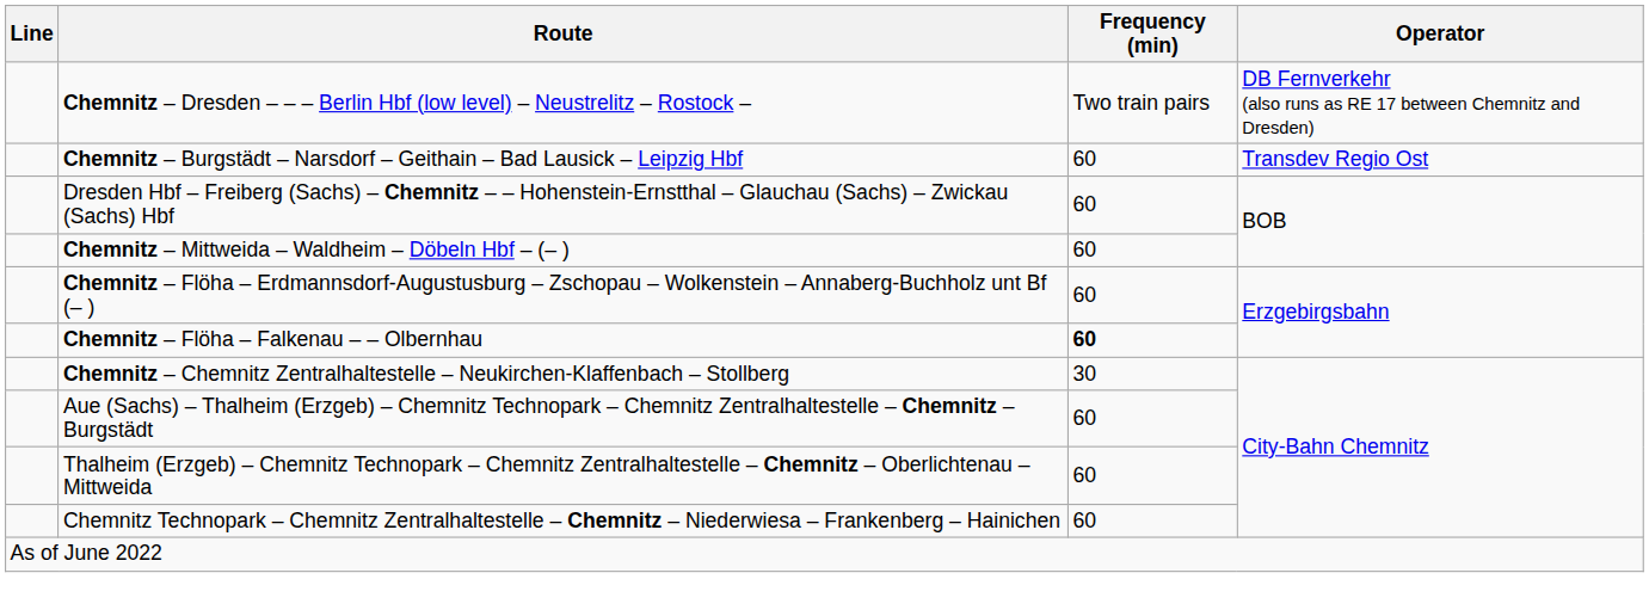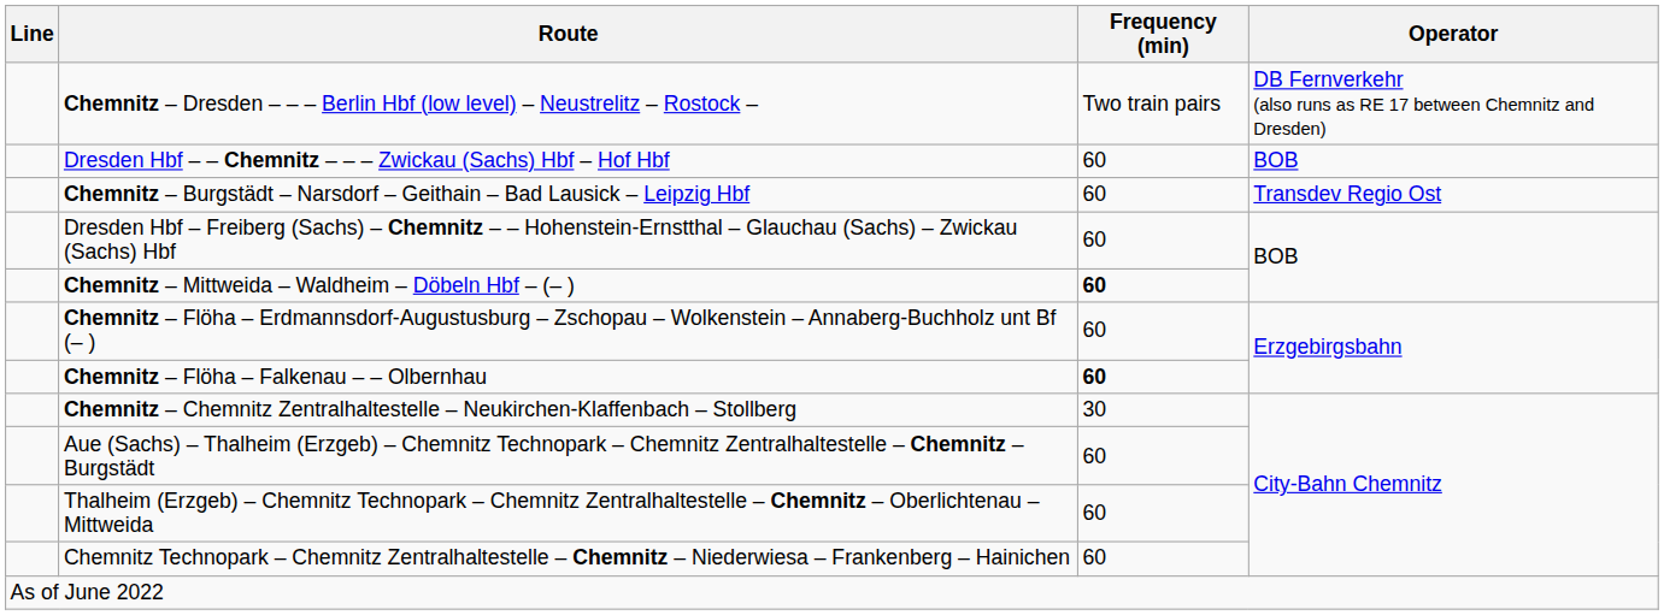+ row: Dresden Hbf – – Chemnitz – – – Zwickau (Sachs) Hbf – Hof Hbf | 60 | BOB
Chemnitz – Mittweida – Waldheim – Döbeln Hbf – (– ) | Frequency (min): normal -> bold
